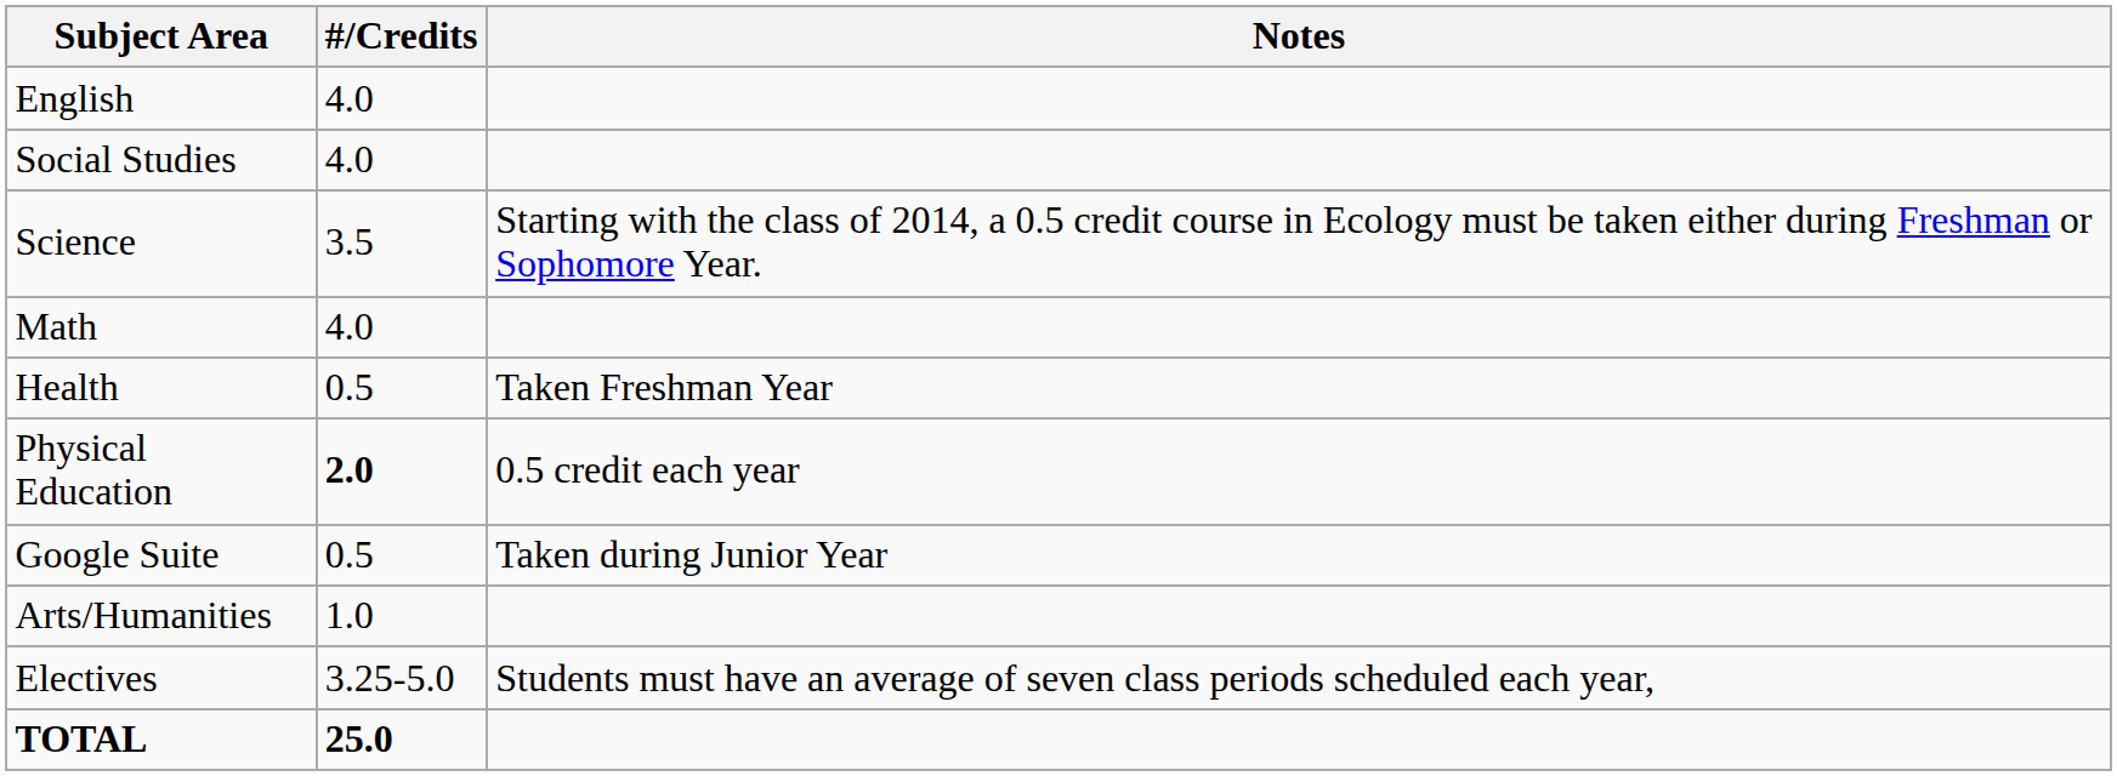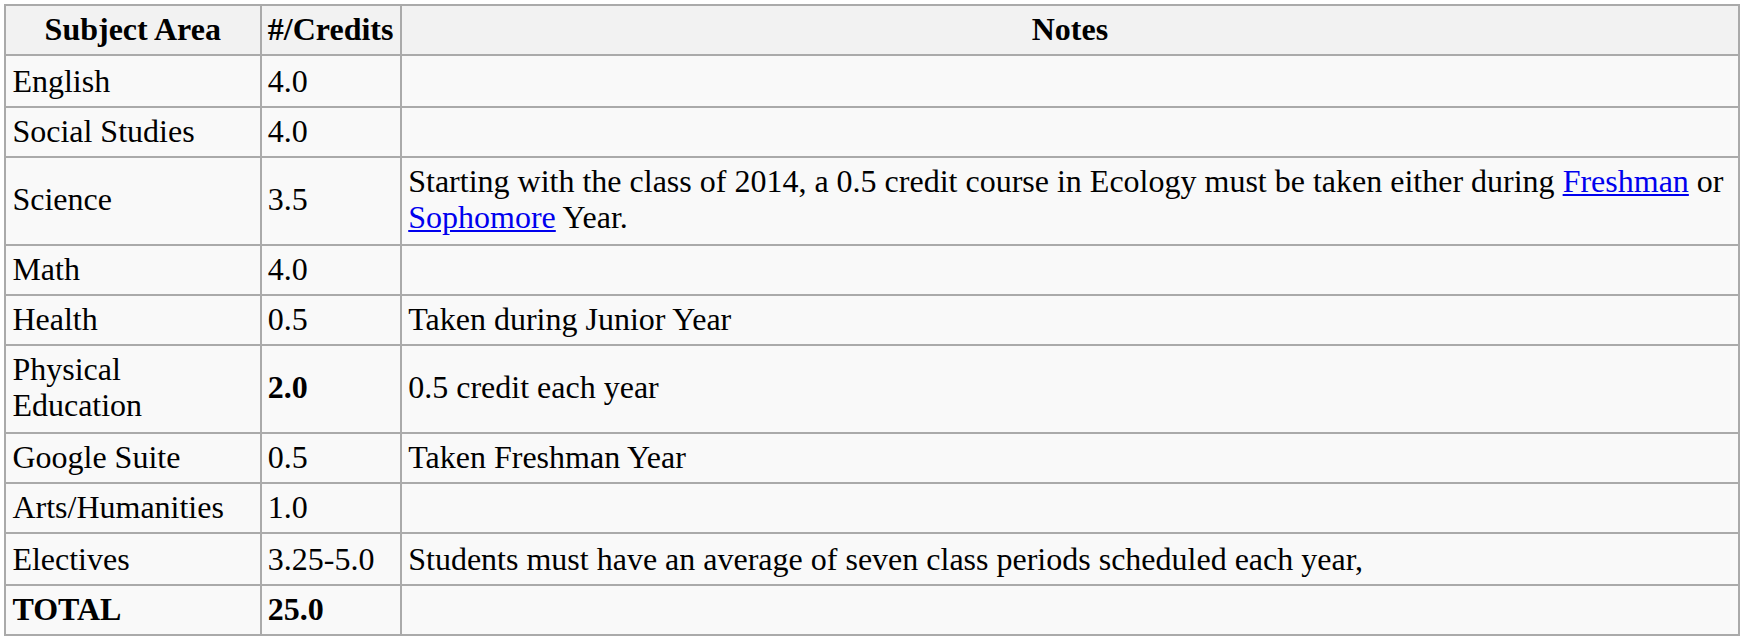Health | Notes: Taken Freshman Year -> Taken during Junior Year
Google Suite | Notes: Taken during Junior Year -> Taken Freshman Year
